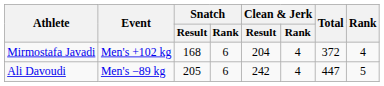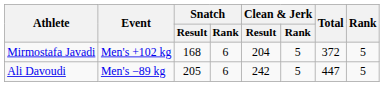Mirmostafa Javadi | Clean & Jerk / Rank: 4 -> 5
Mirmostafa Javadi | Rank: 4 -> 5
Ali Davoudi | Clean & Jerk / Rank: 4 -> 5
